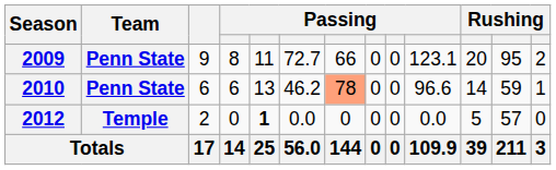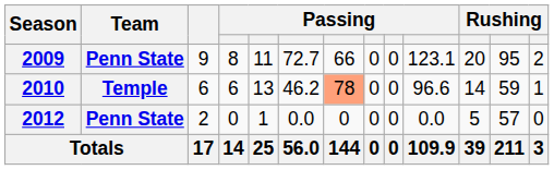2010 | Team: Penn State -> Temple
2012 | Team: Temple -> Penn State
2012 | column 5: bold -> normal
